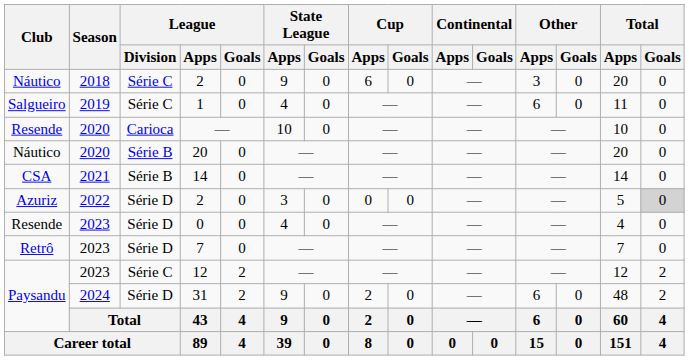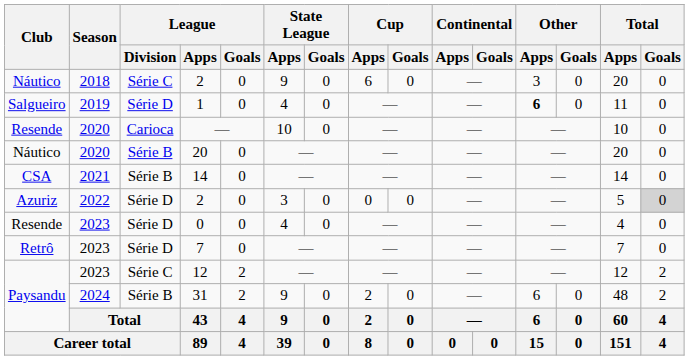1 | League / Division: Série C -> Série D
1 | Other / Apps: normal -> bold
31 | League / Division: Série D -> Série B
